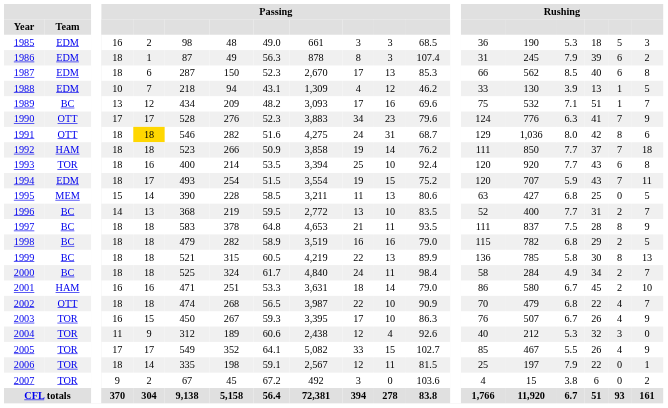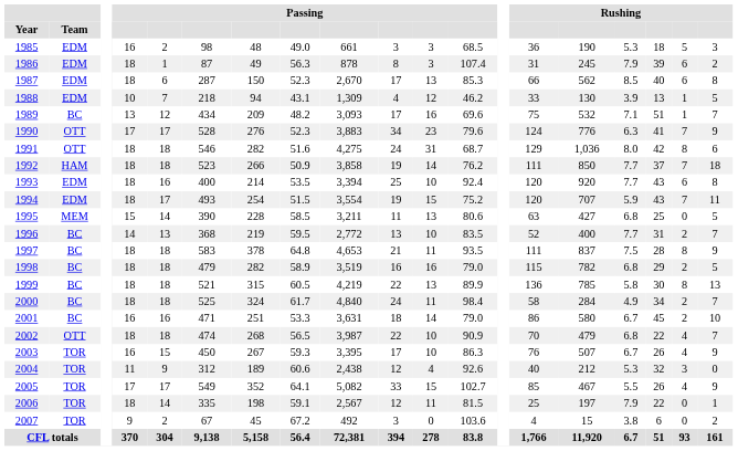1991 | column 5: gold background -> no background
1993 | Team: TOR -> EDM
2001 | Team: HAM -> BC
